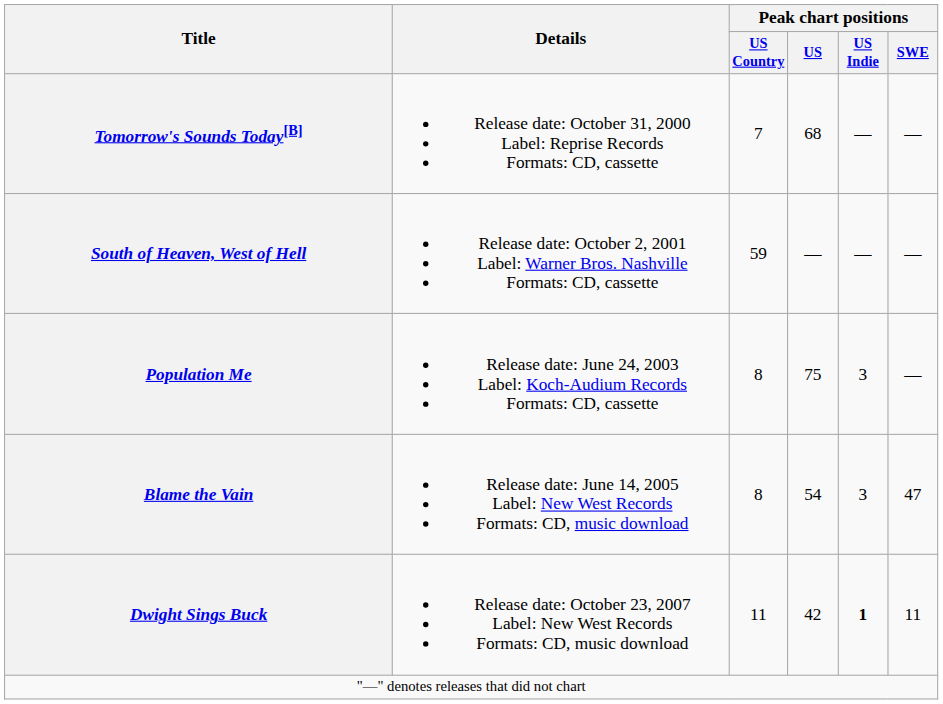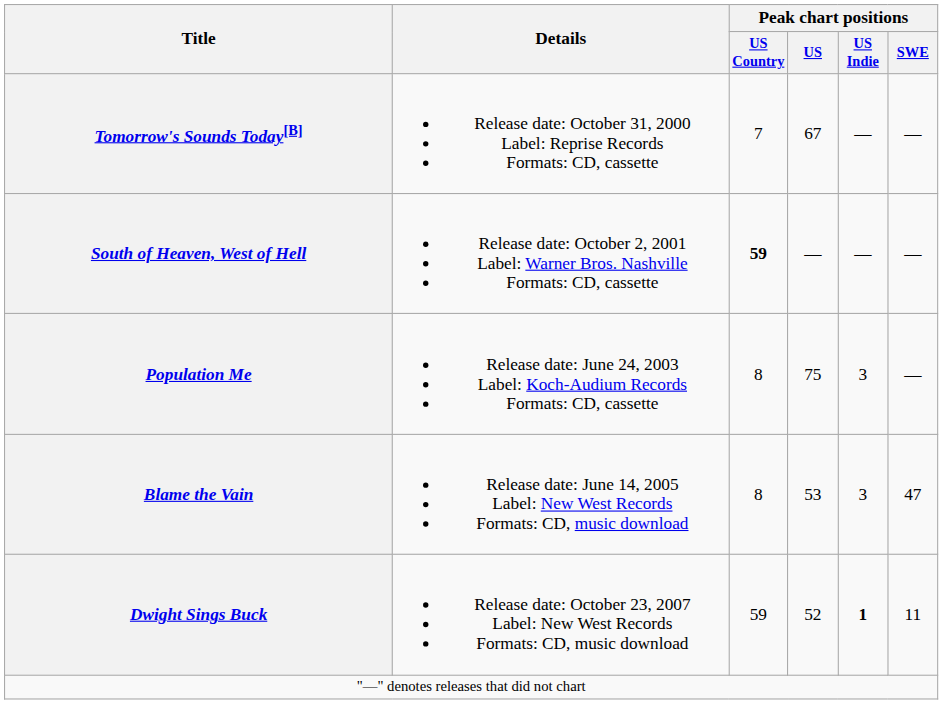Tomorrow's Sounds Today[B] | Peak chart positions / US: 68 -> 67
South of Heaven, West of Hell | Peak chart positions / US Country: normal -> bold
Blame the Vain | Peak chart positions / US: 54 -> 53
Dwight Sings Buck | Peak chart positions / US Country: 11 -> 59
Dwight Sings Buck | Peak chart positions / US: 42 -> 52
